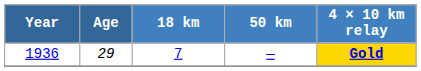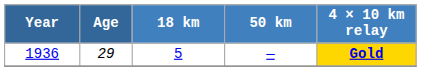1936 | 18 km: 7 -> 5
